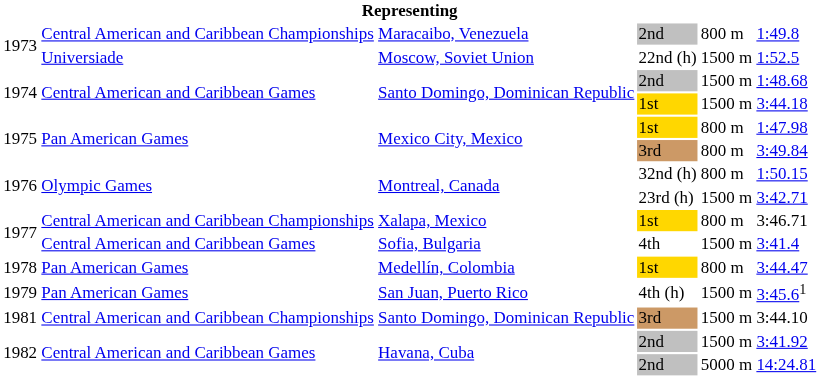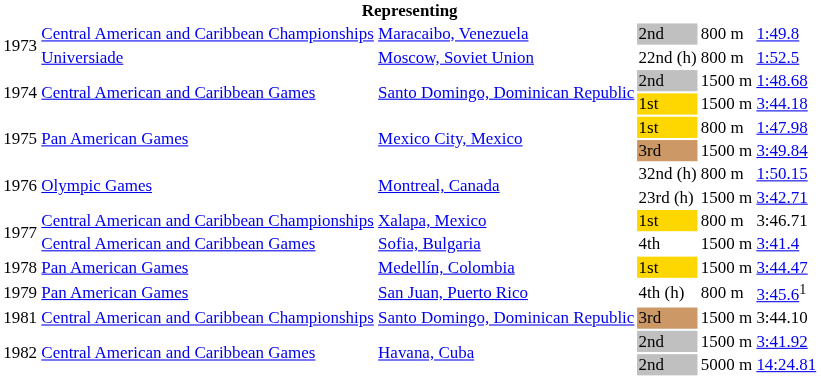Moscow, Soviet Union | column 5: 1500 m -> 800 m
Mexico City, Mexico / 3rd | column 5: 800 m -> 1500 m
Medellín, Colombia | column 5: 800 m -> 1500 m
San Juan, Puerto Rico | column 5: 1500 m -> 800 m
